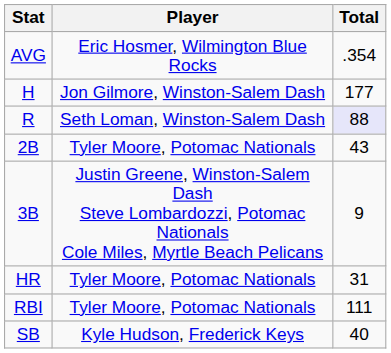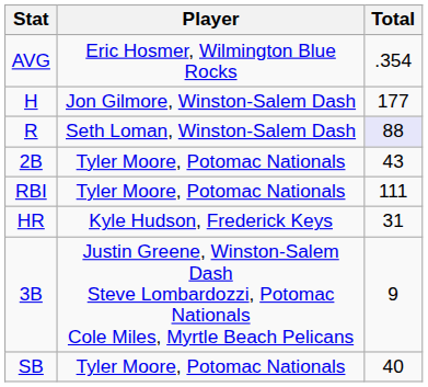rows swapped: 3B <-> RBI
HR | Player: Tyler Moore, Potomac Nationals -> Kyle Hudson, Frederick Keys
SB | Player: Kyle Hudson, Frederick Keys -> Tyler Moore, Potomac Nationals
